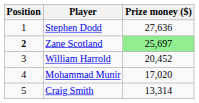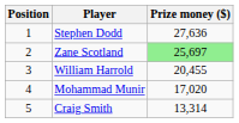Zane Scotland | Position: bold -> normal
William Harrold | Prize money ($): 20,452 -> 20,455
